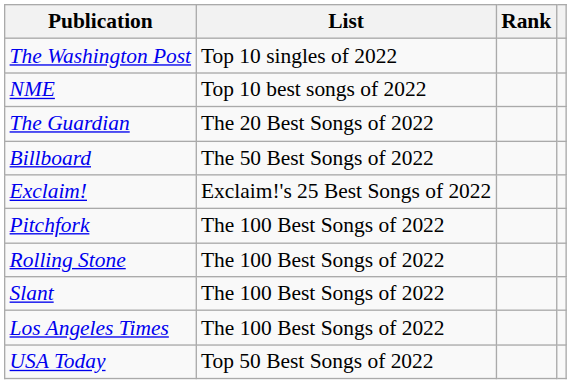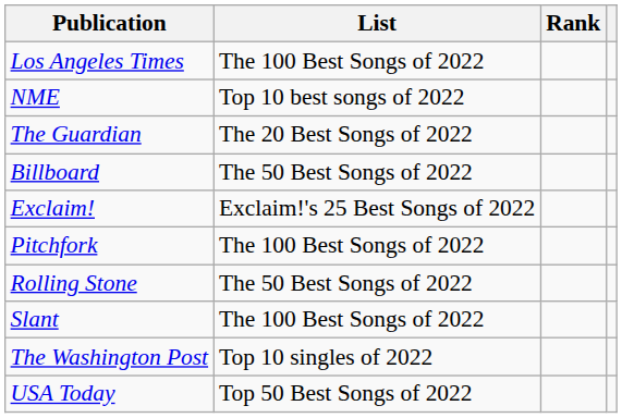rows swapped: Los Angeles Times <-> The Washington Post
Rolling Stone | List: The 100 Best Songs of 2022 -> The 50 Best Songs of 2022
